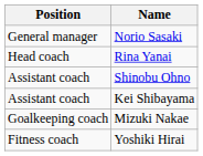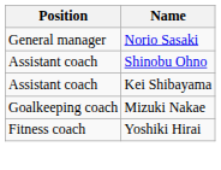- row: Head coach | Rina Yanai
